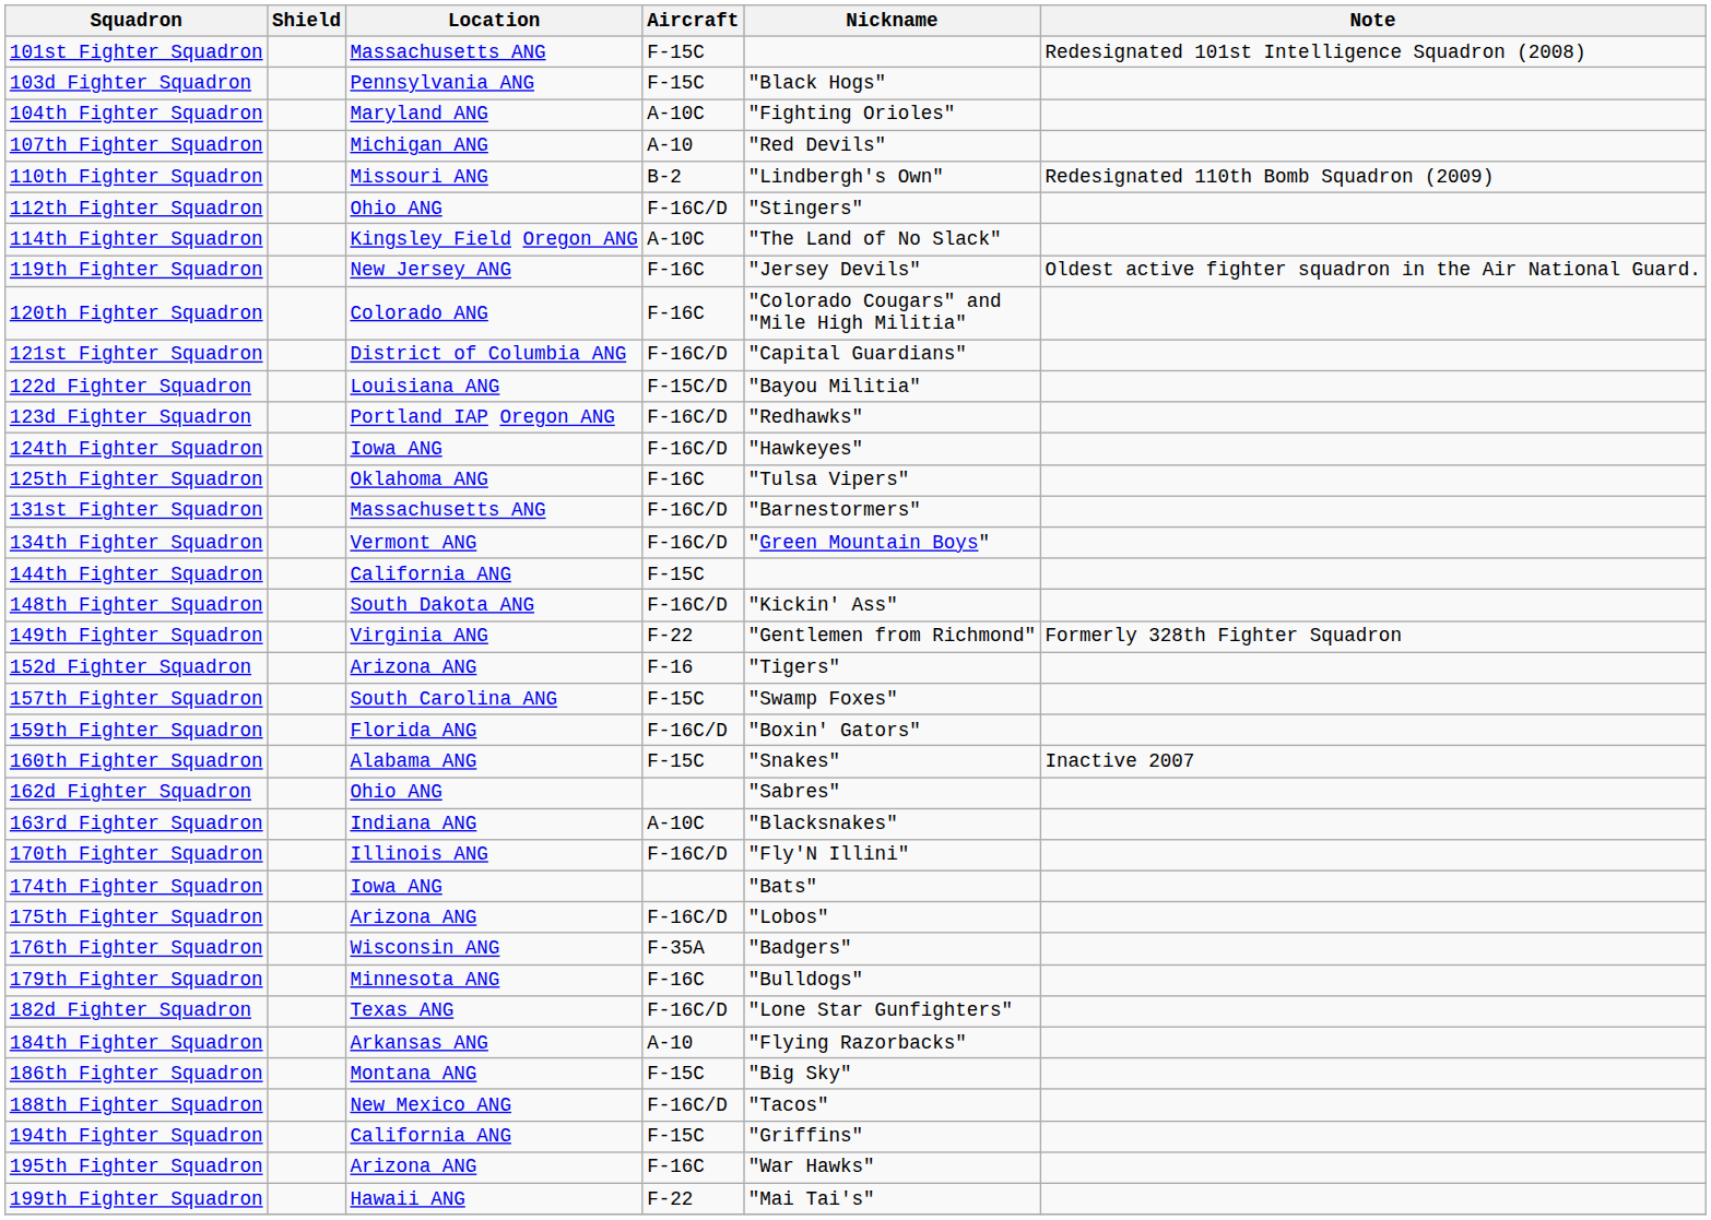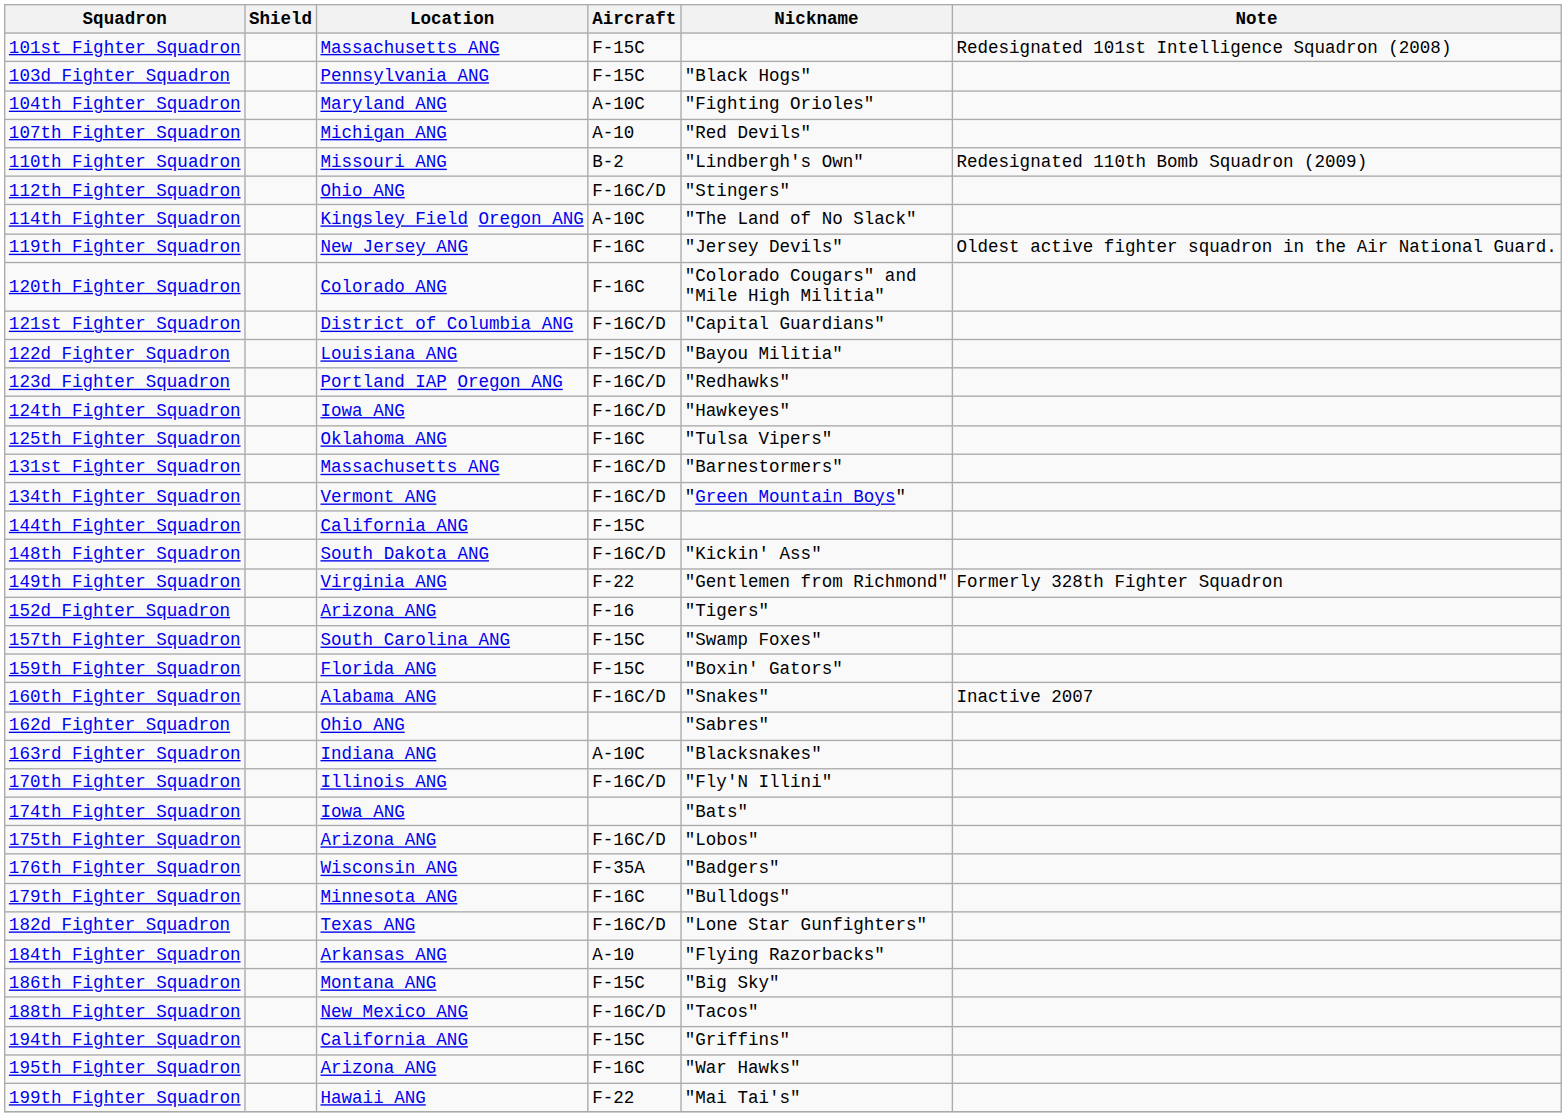159th Fighter Squadron | Aircraft: F-16C/D -> F-15C
160th Fighter Squadron | Aircraft: F-15C -> F-16C/D
